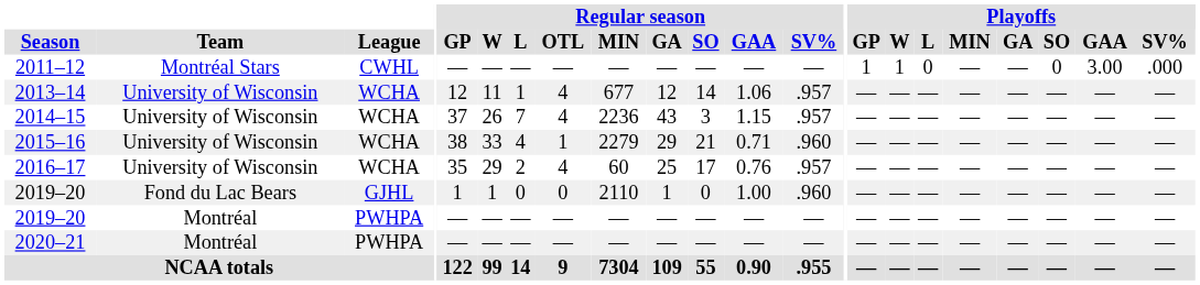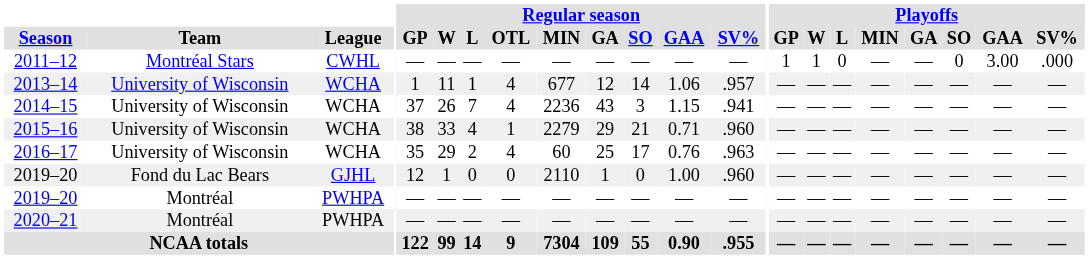2013–14 | Regular season / GP: 12 -> 1
2014–15 | Regular season / SV%: .957 -> .941
2016–17 | Regular season / SV%: .957 -> .963
2019–20 / Fond du Lac Bears | Regular season / GP: 1 -> 12
